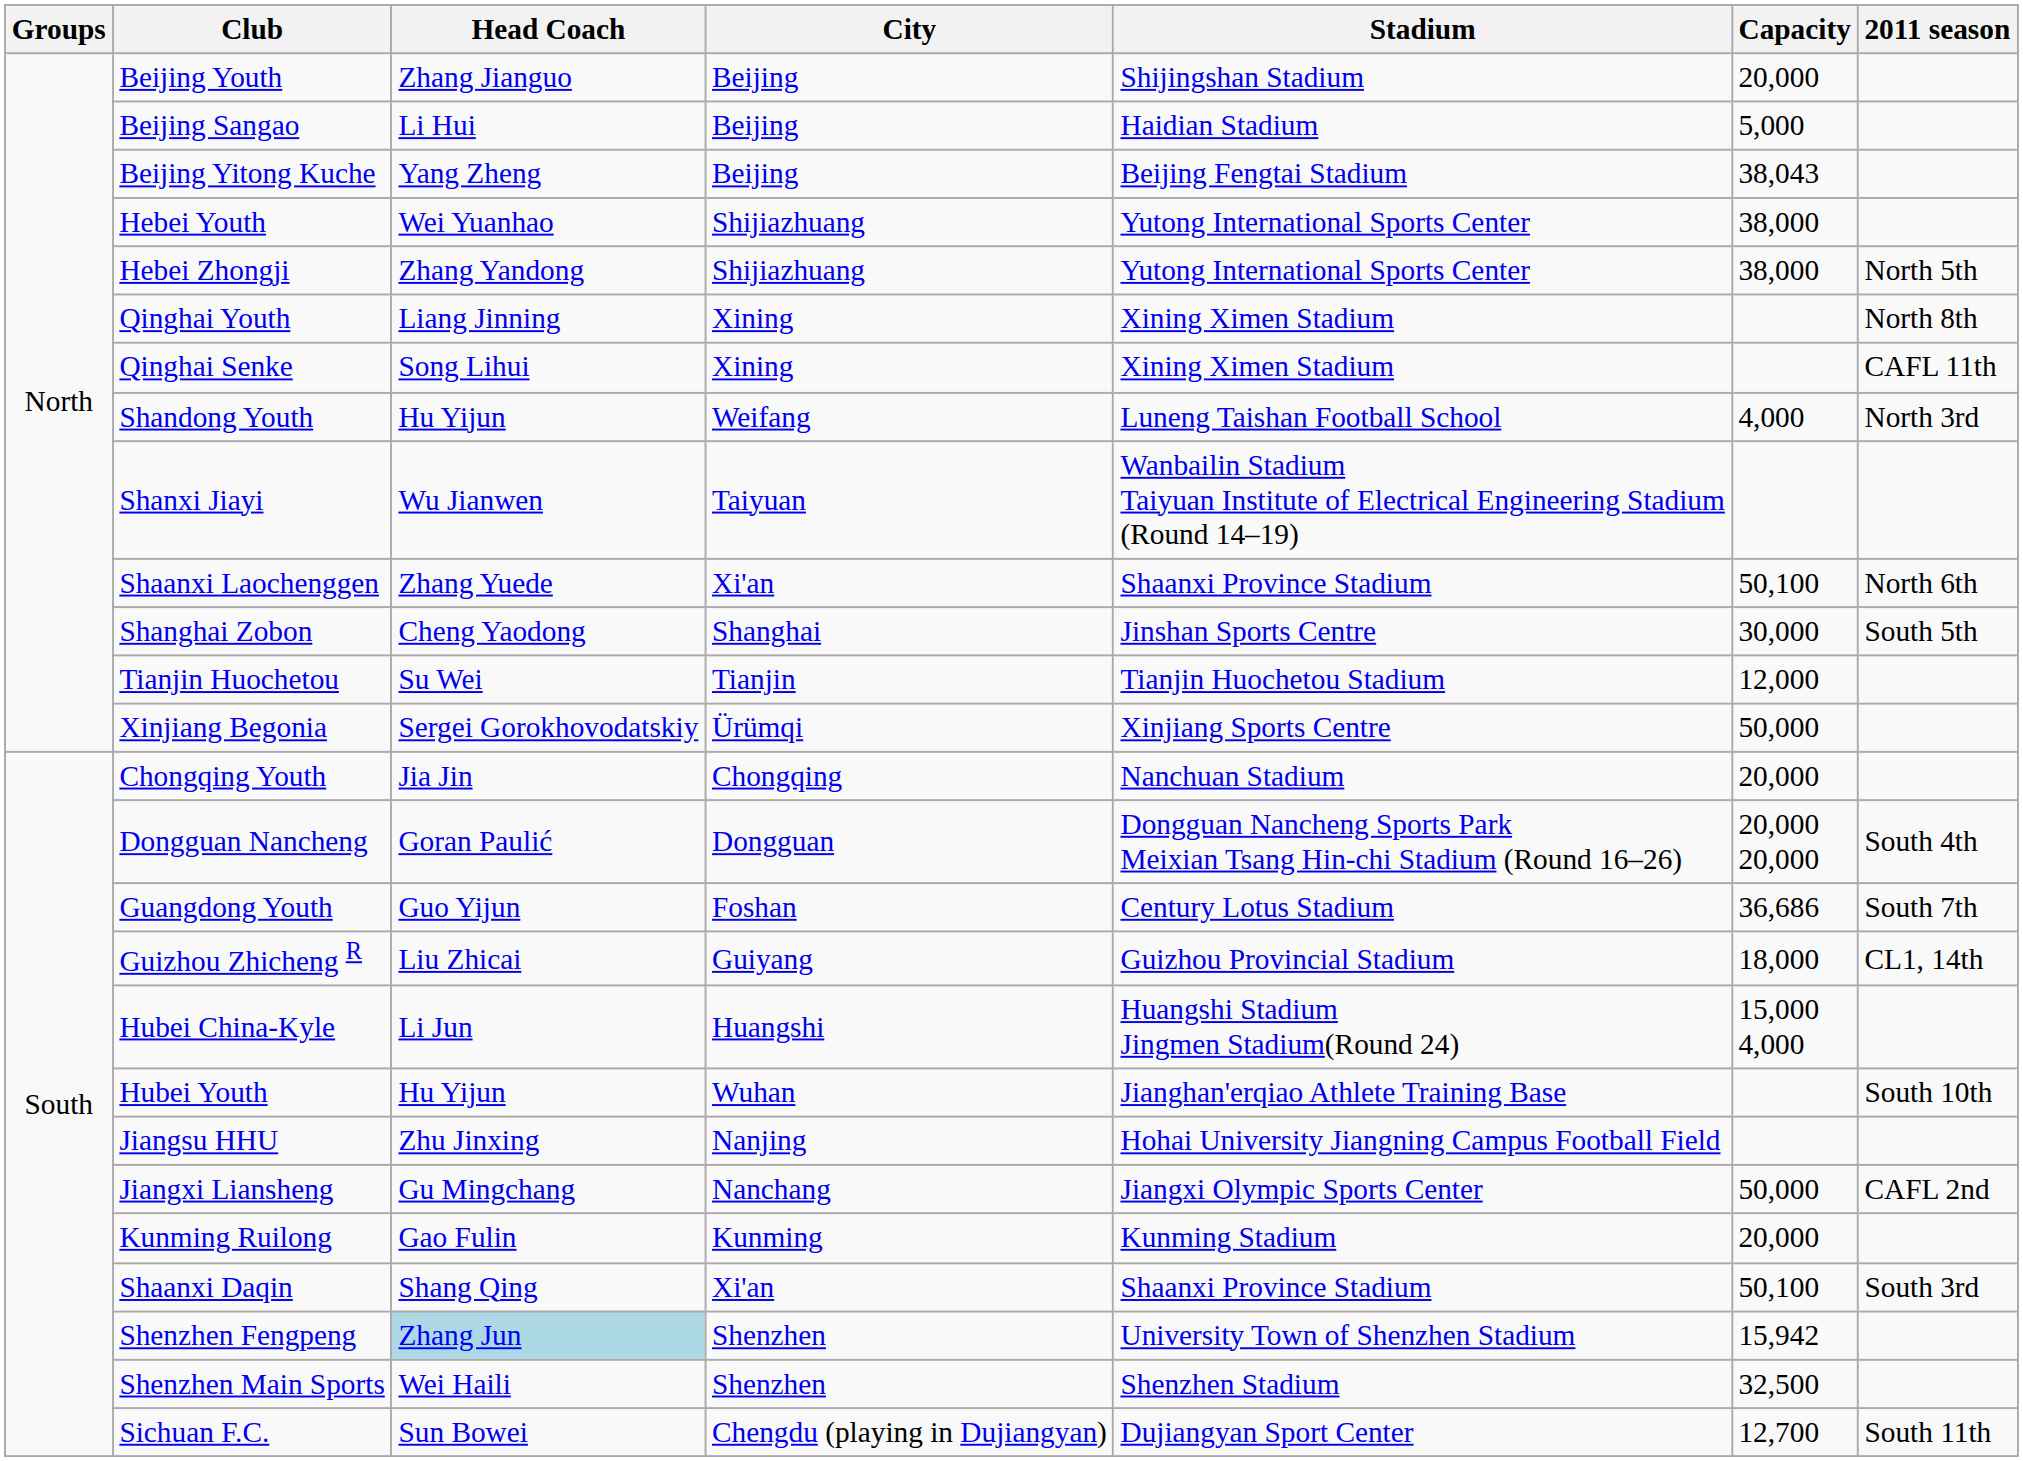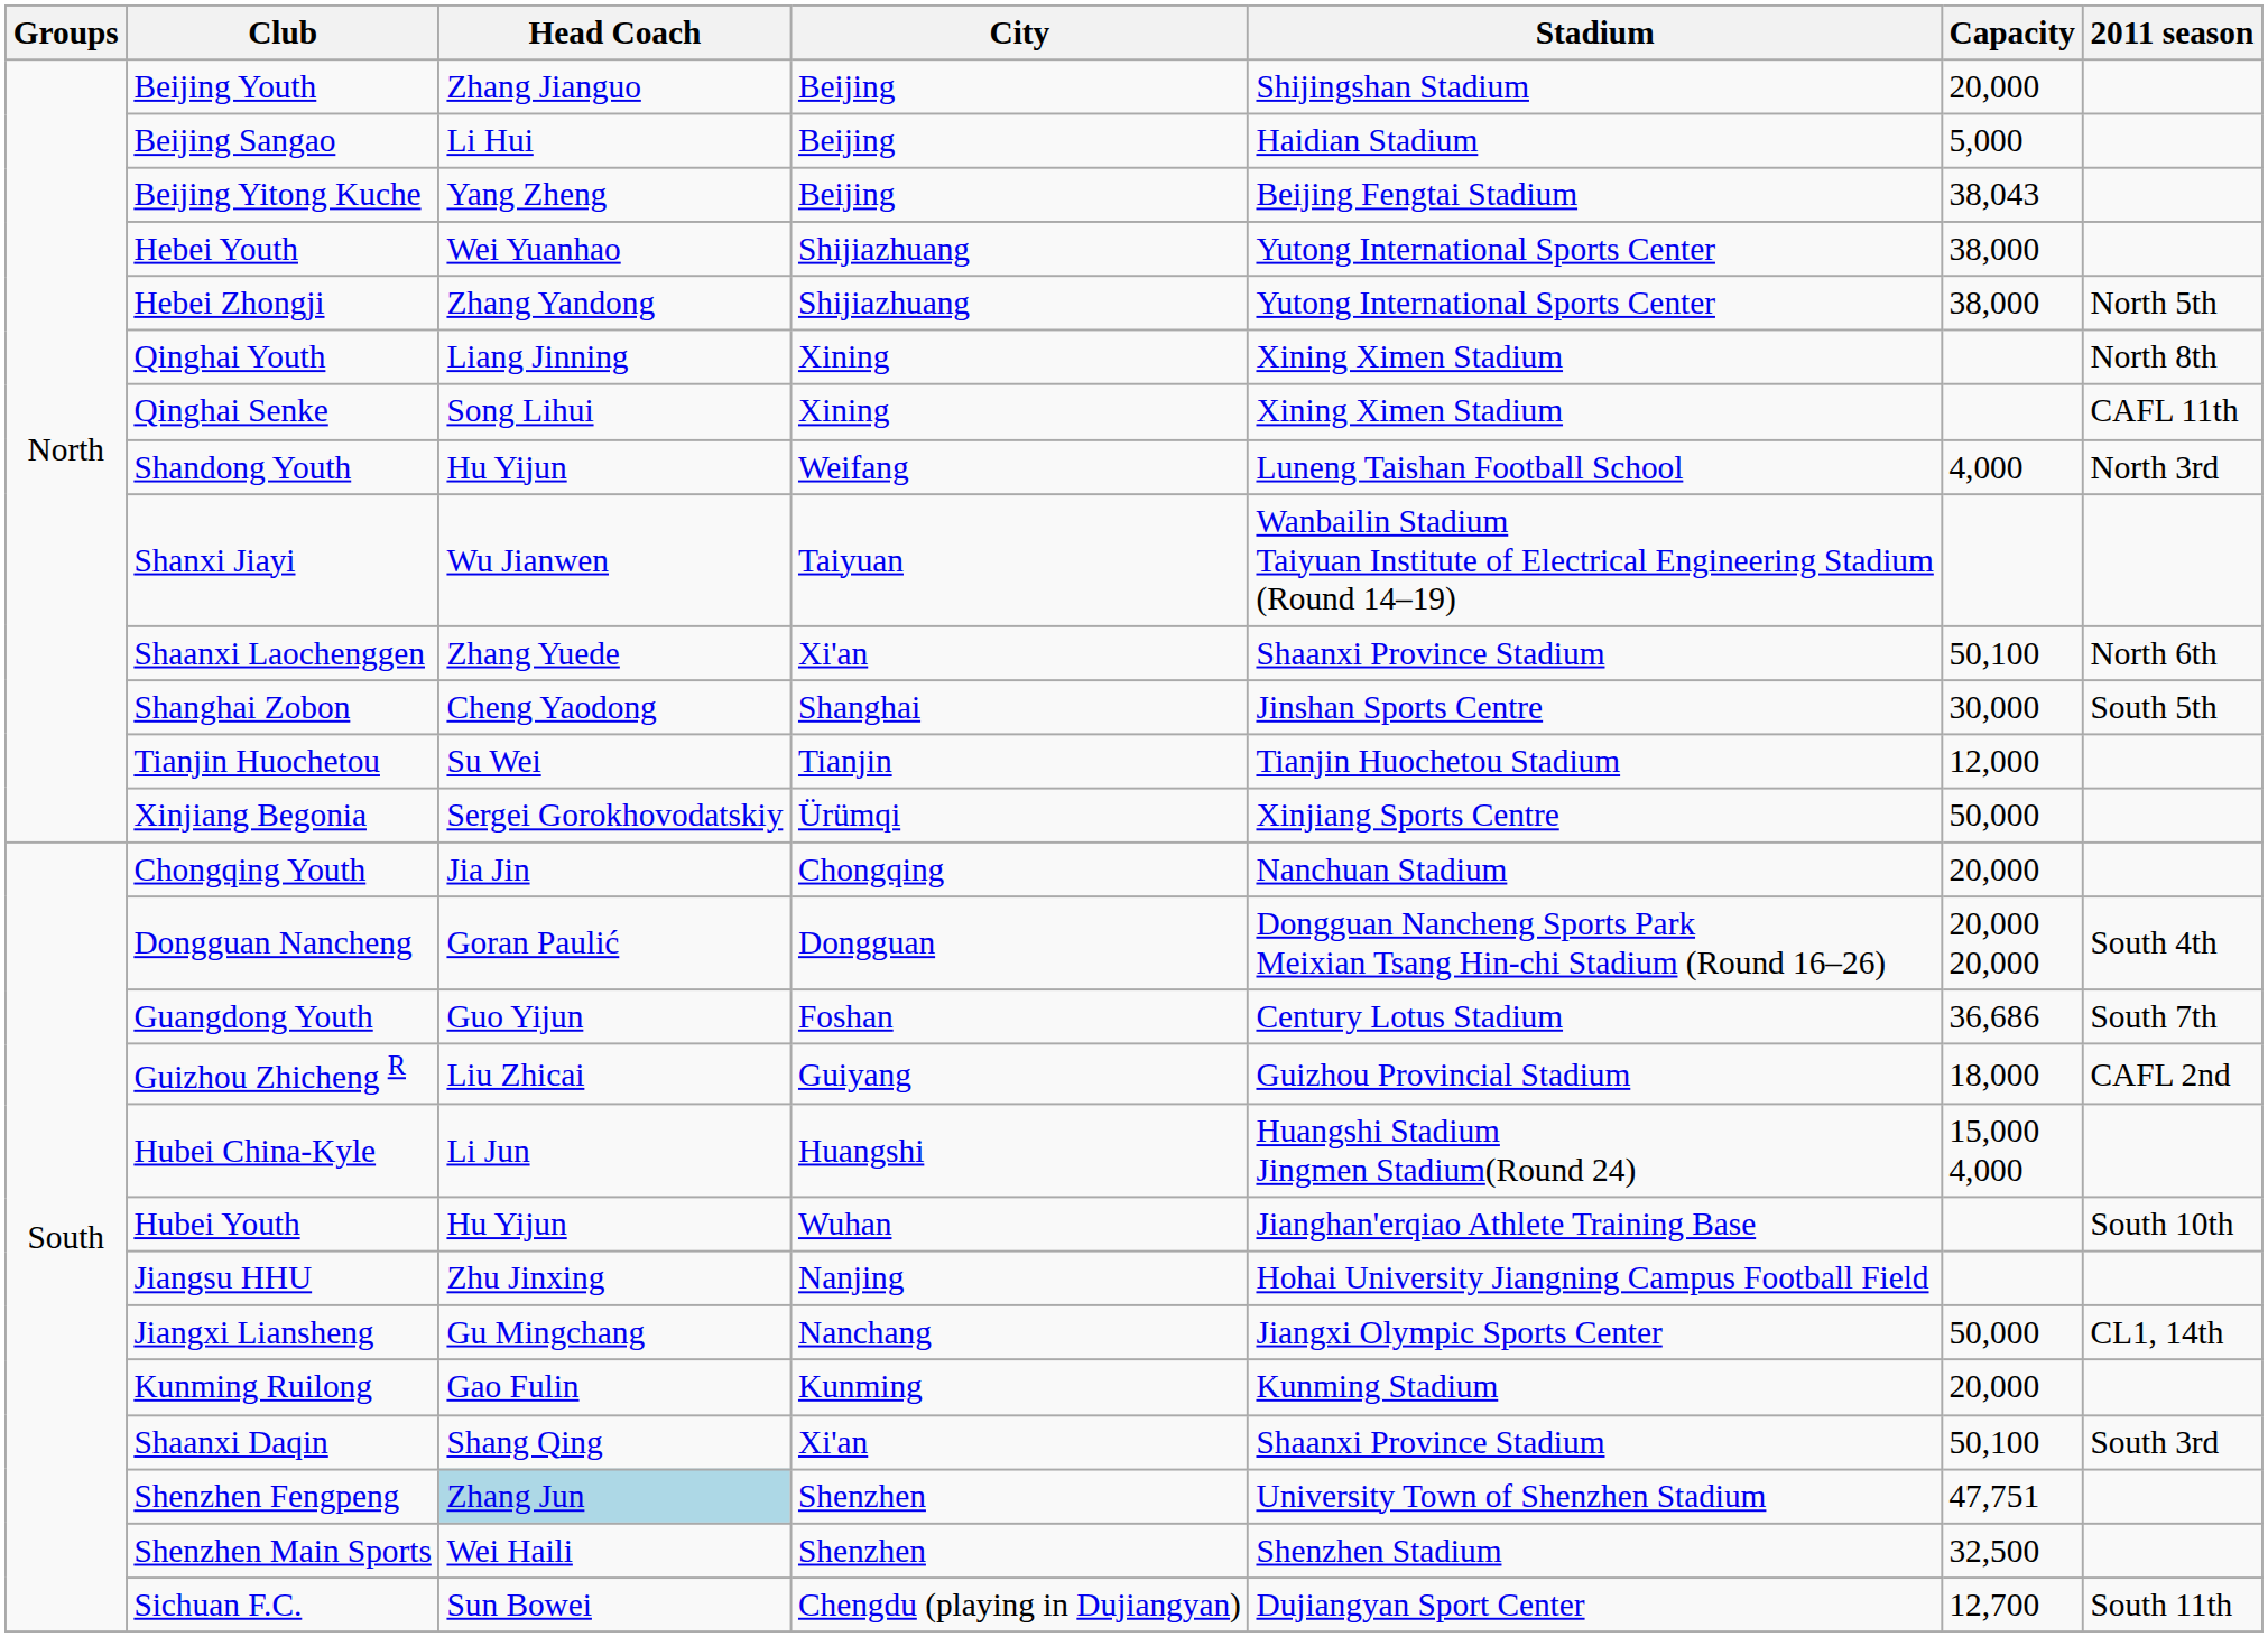Guizhou Zhicheng R | 2011 season: CL1, 14th -> CAFL 2nd
Jiangxi Liansheng | 2011 season: CAFL 2nd -> CL1, 14th
Shenzhen Fengpeng | Capacity: 15,942 -> 47,751
